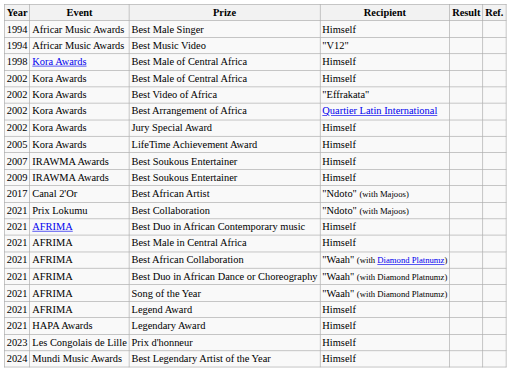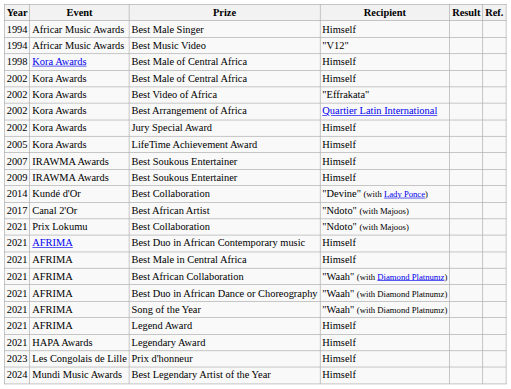+ row: 2014 | Kundé d'Or | Best Collaboration | "Devine" (with Lady Ponce)
